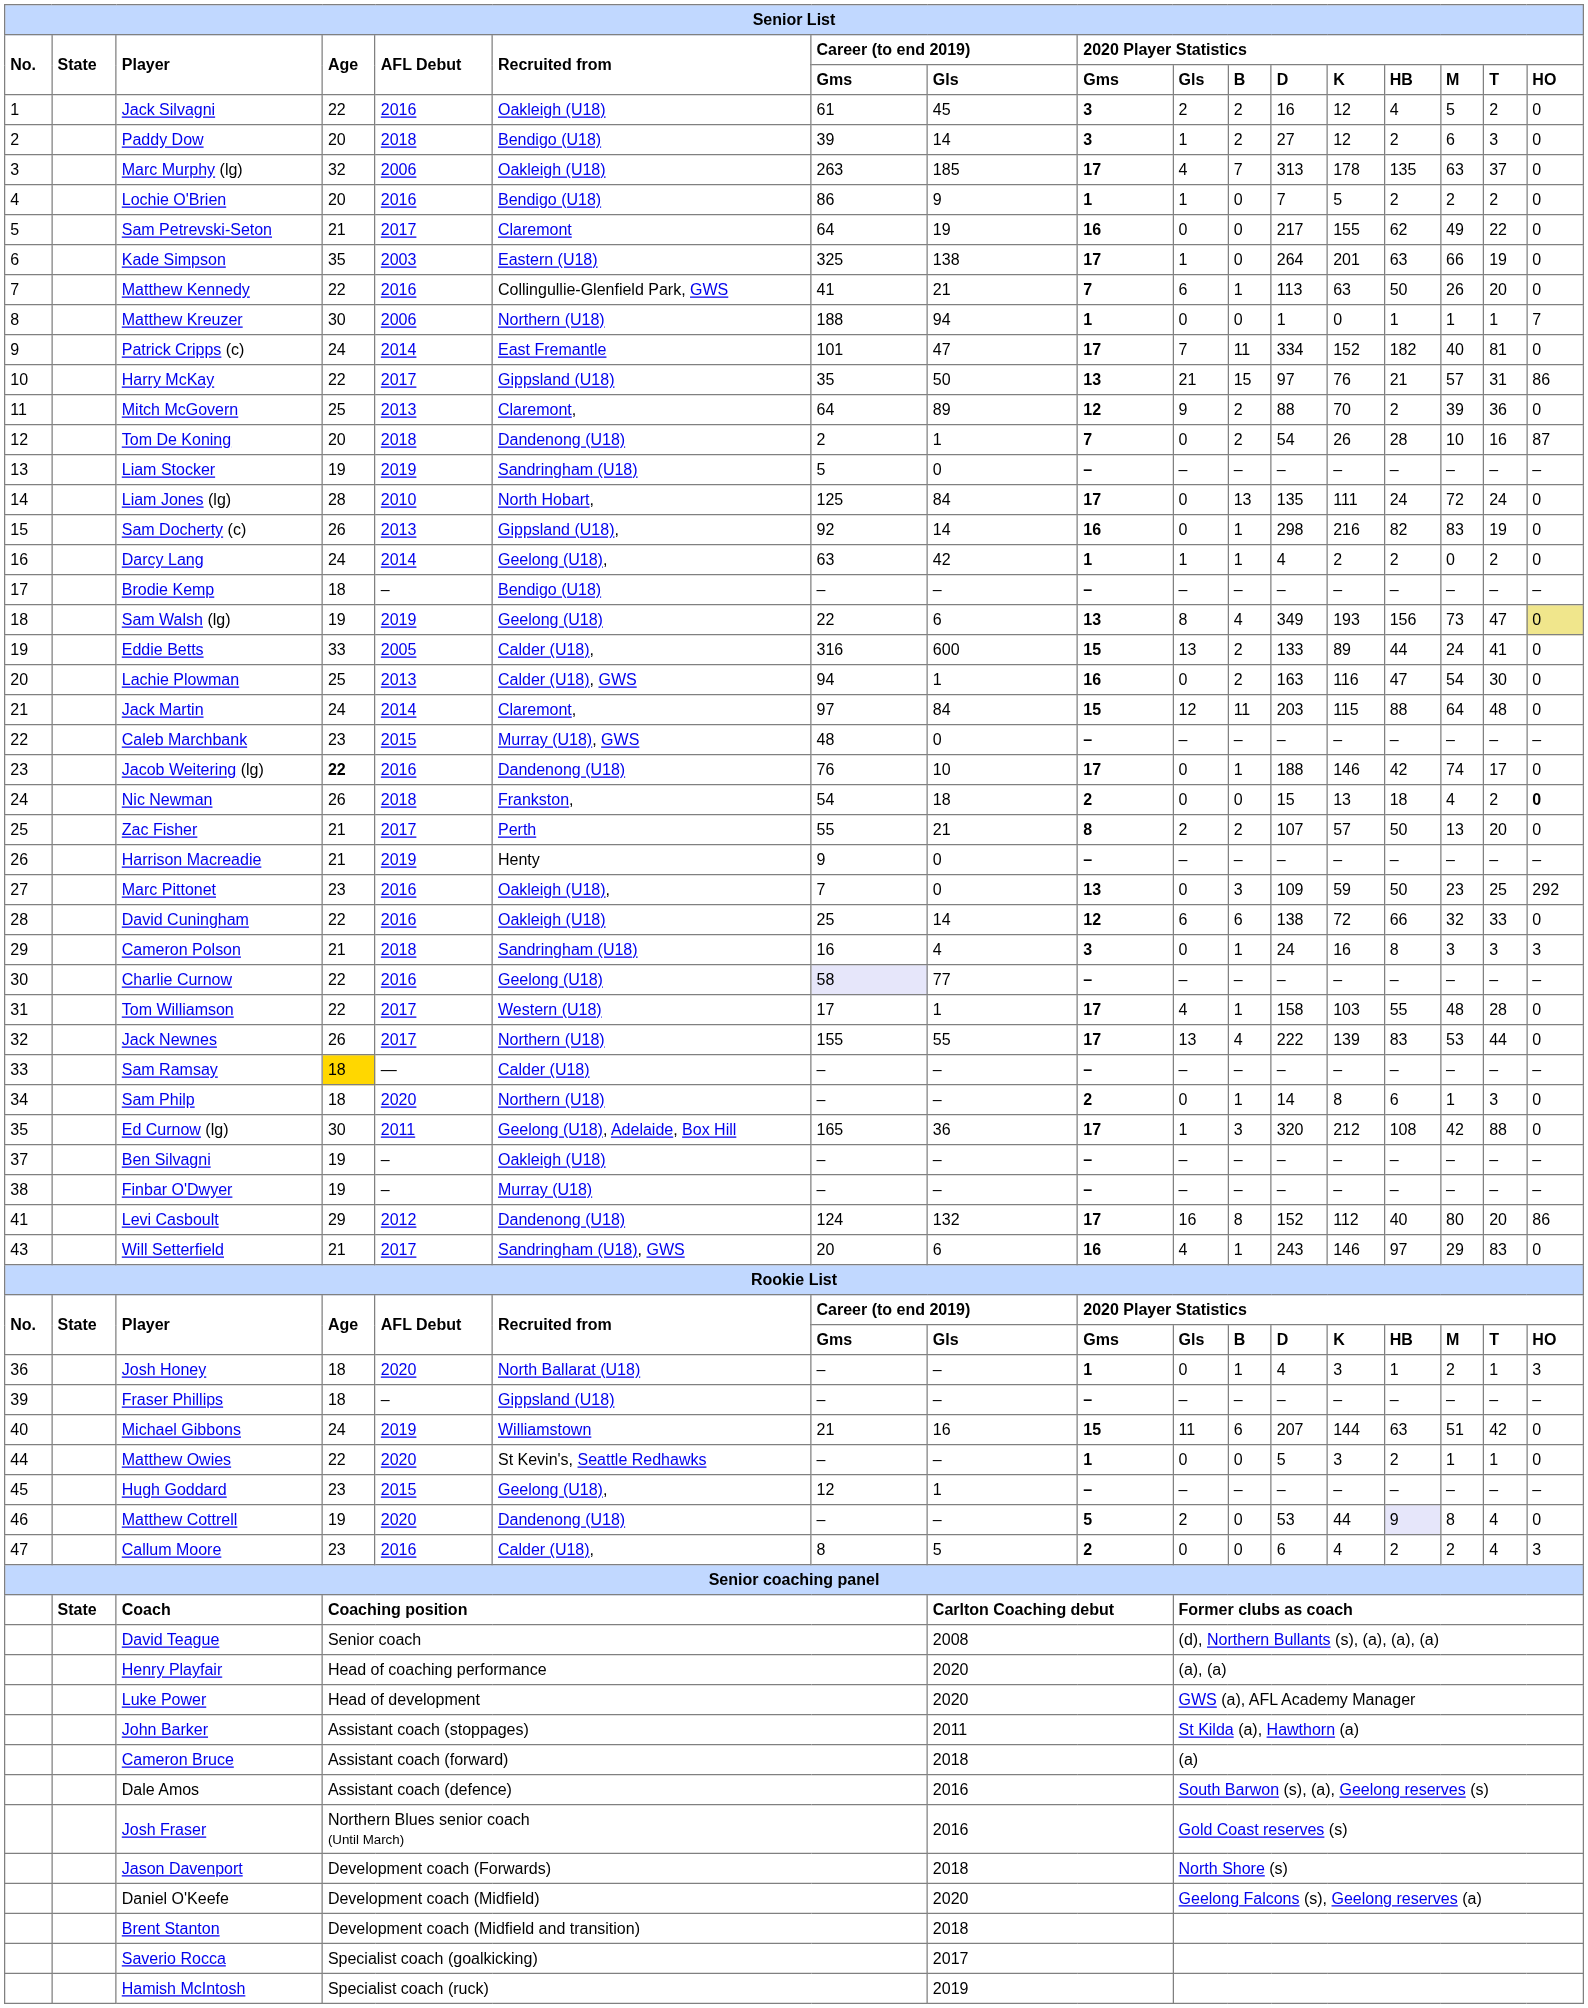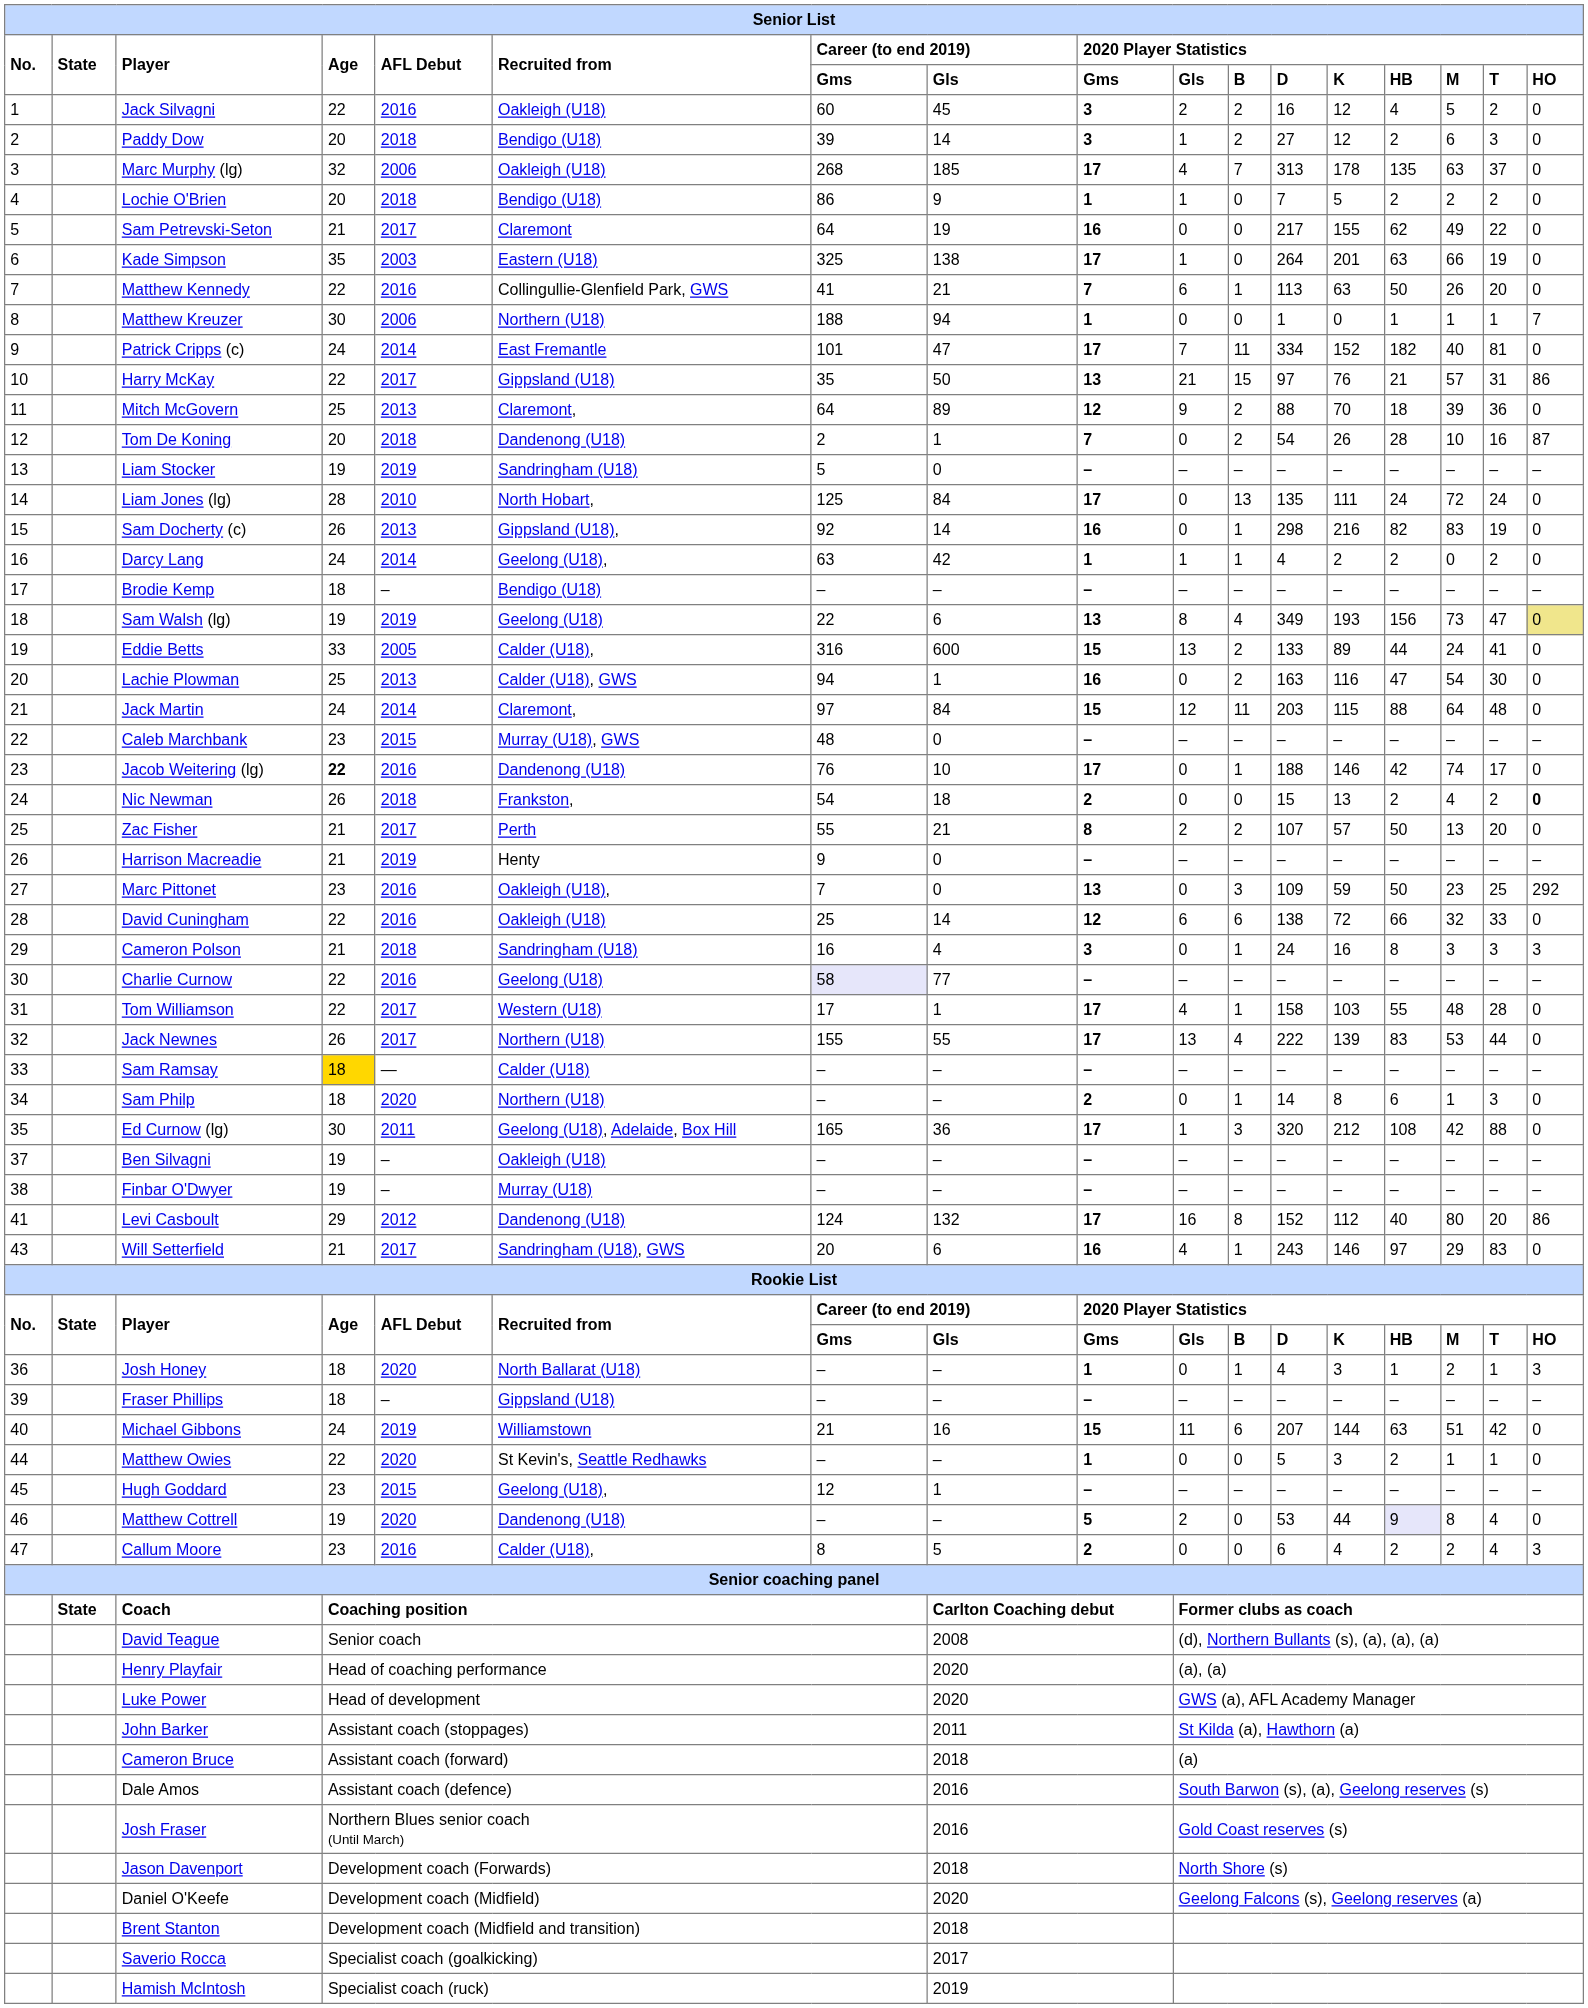Jack Silvagni | Career (to end 2019) / Gms: 61 -> 60
Marc Murphy (lg) | Career (to end 2019) / Gms: 263 -> 268
Lochie O'Brien | AFL Debut: 2016 -> 2018
Mitch McGovern | 2020 Player Statistics / HB: 2 -> 18
Nic Newman | 2020 Player Statistics / HB: 18 -> 2
